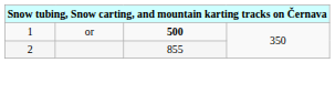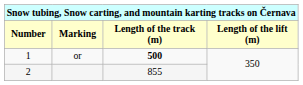+ row: Number | Marking | Length of the track (m) | Length of the lift (m)
